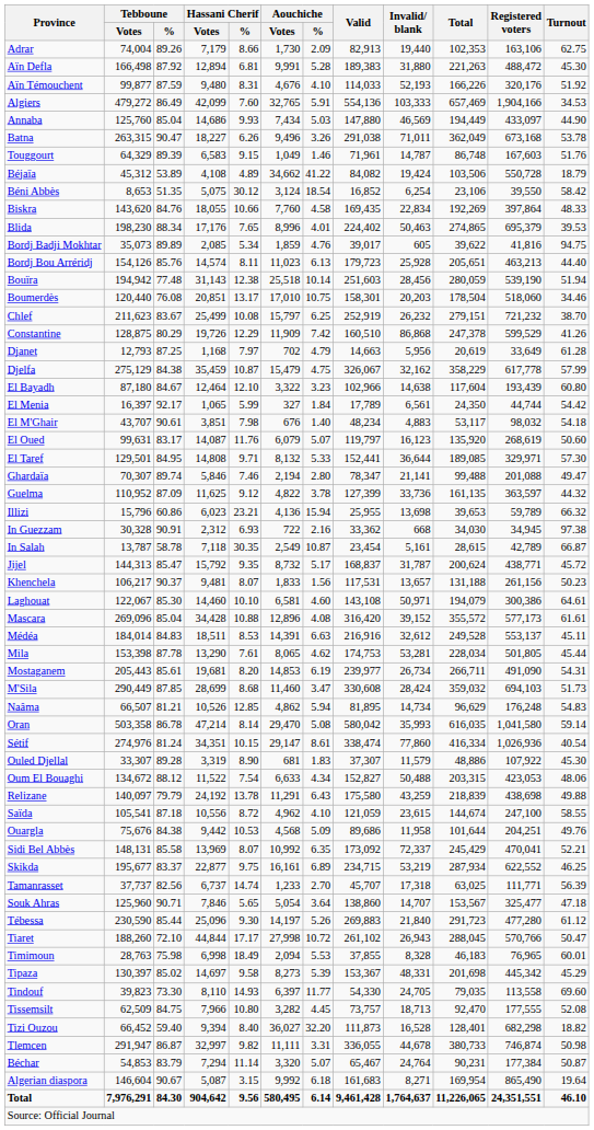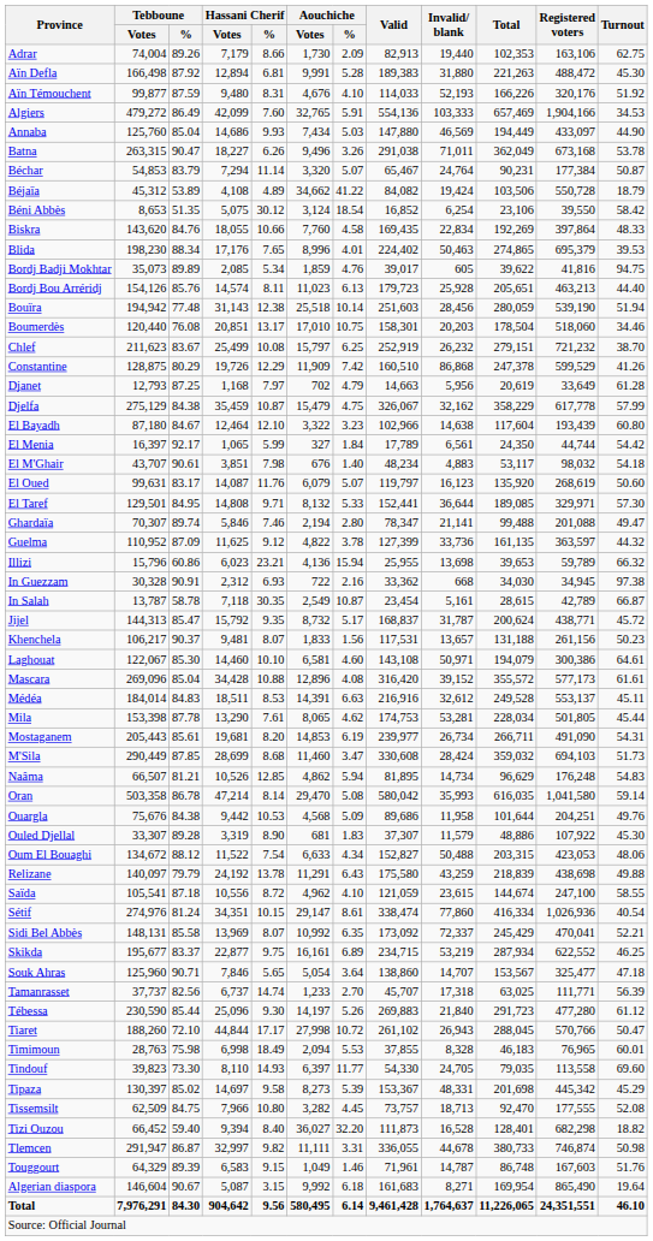rows swapped: Béchar <-> Touggourt
rows swapped: Ouargla <-> Sétif
rows swapped: Souk Ahras <-> Tamanrasset
rows swapped: Tindouf <-> Tipaza
